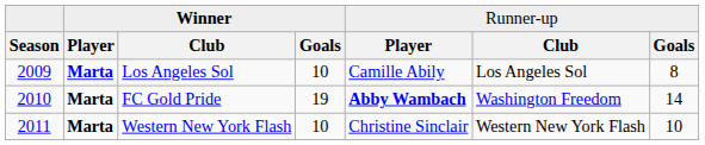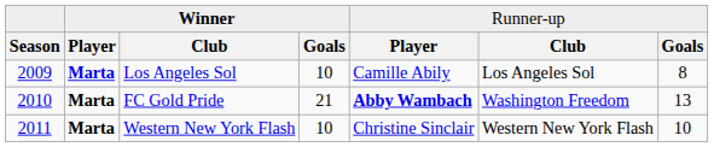FC Gold Pride | column 4: 19 -> 21
FC Gold Pride | column 7: 14 -> 13
